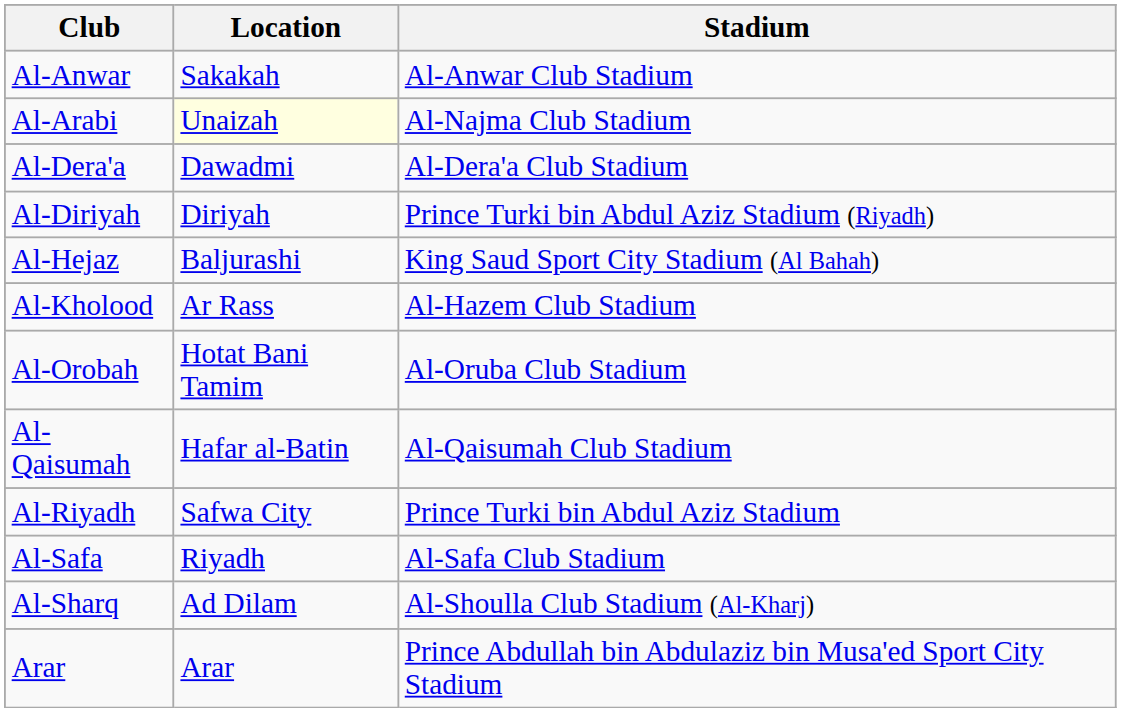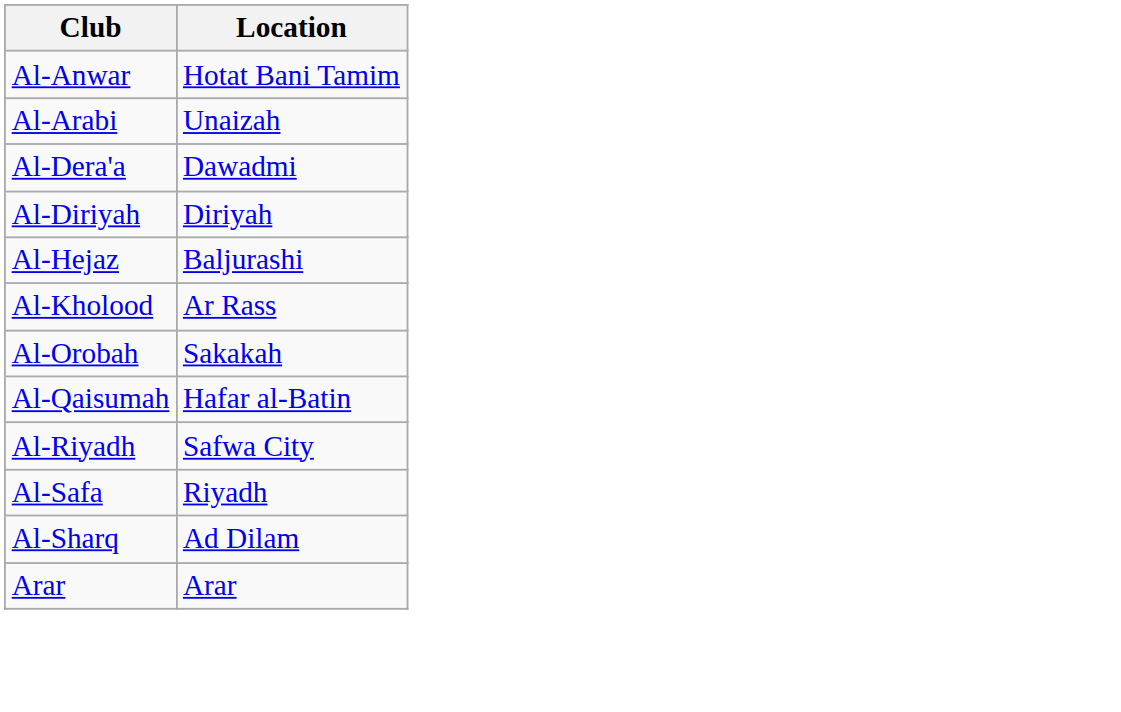- column: Stadium | Al-Anwar Club Stadium | Al-Najma Club Stadium | Al-Dera'a Club Stadium | Prince Turki bin Abdul Aziz Stadium (Riyadh) | King Saud Sport City Stadium (Al Bahah) | Al-Hazem Club Stadium | Al-Oruba Club Stadium | Al-Qaisumah Club Stadium | Prince Turki bin Abdul Aziz Stadium | Al-Safa Club Stadium | Al-Shoulla Club Stadium (Al-Kharj) | Prince Abdullah bin Abdulaziz bin Musa'ed Sport City Stadium
Al-Anwar | Location: Sakakah -> Hotat Bani Tamim
Al-Arabi | Location: lightyellow background -> no background
Al-Orobah | Location: Hotat Bani Tamim -> Sakakah
